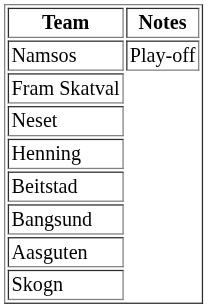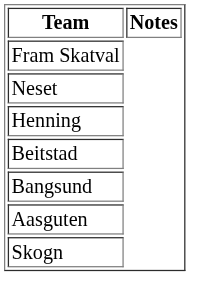- row: Namsos | Play-off
